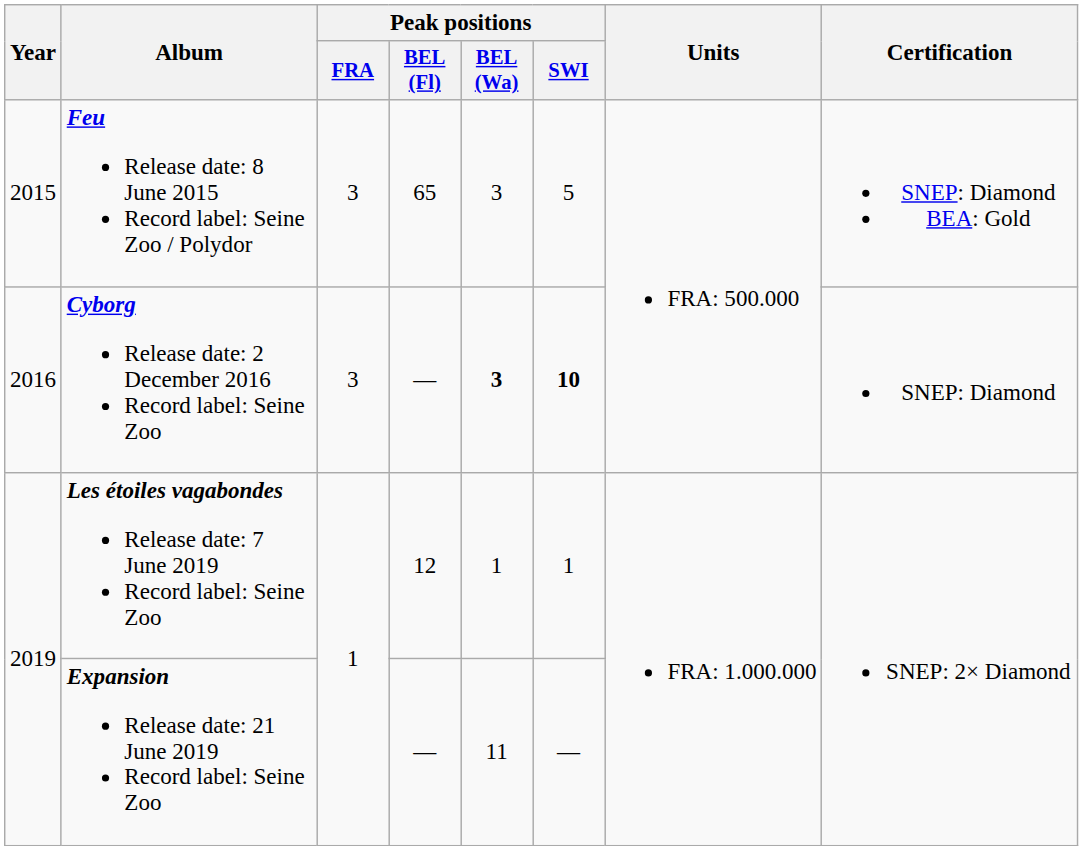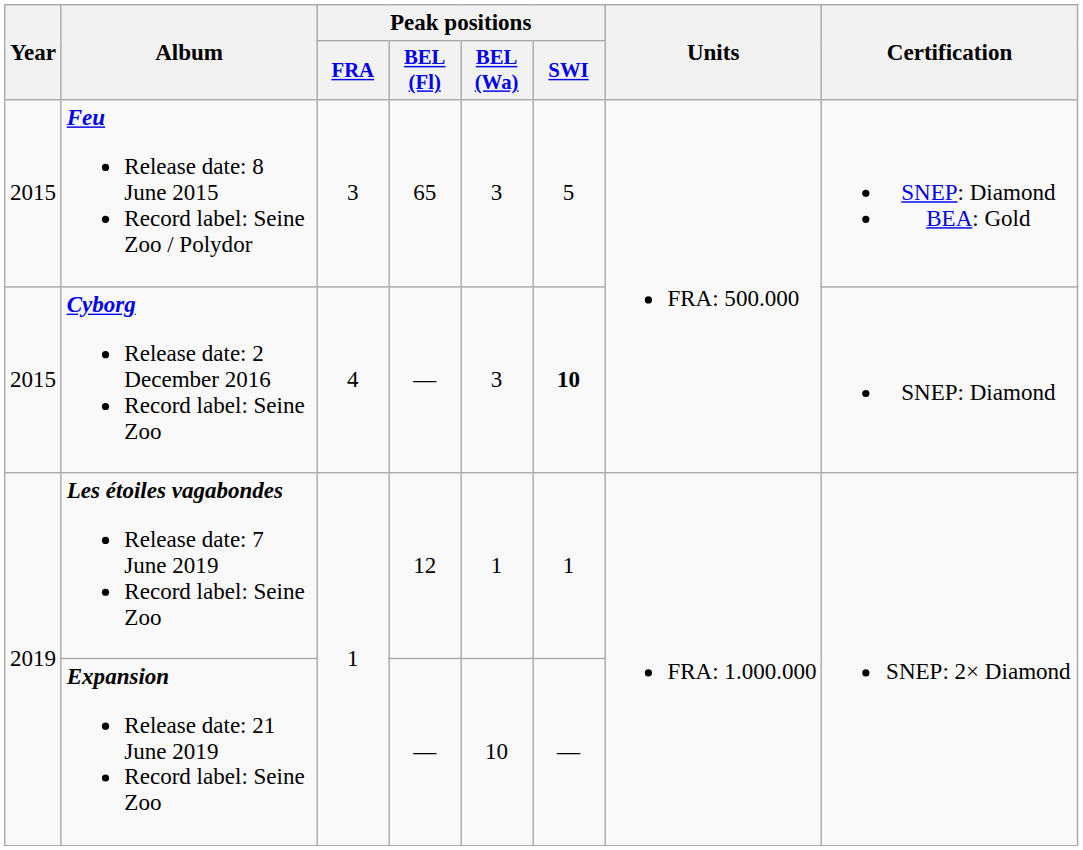Cyborg Release date: 2 December 2016 Record label: Seine Zoo | Year: 2016 -> 2015
Cyborg Release date: 2 December 2016 Record label: Seine Zoo | Peak positions / FRA: 3 -> 4
Cyborg Release date: 2 December 2016 Record label: Seine Zoo | Peak positions / BEL (Wa): bold -> normal
Expansion Release date: 21 June 2019 Record label: Seine Zoo | Peak positions / BEL (Wa): 11 -> 10
